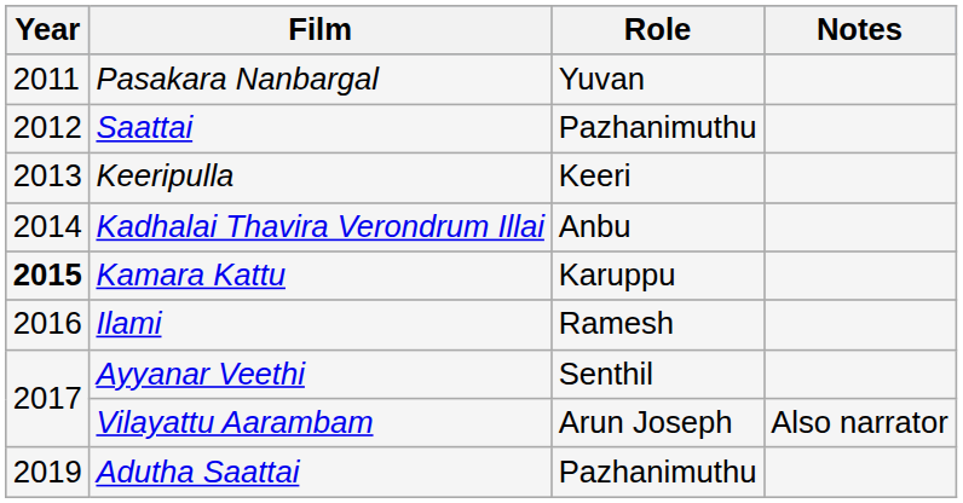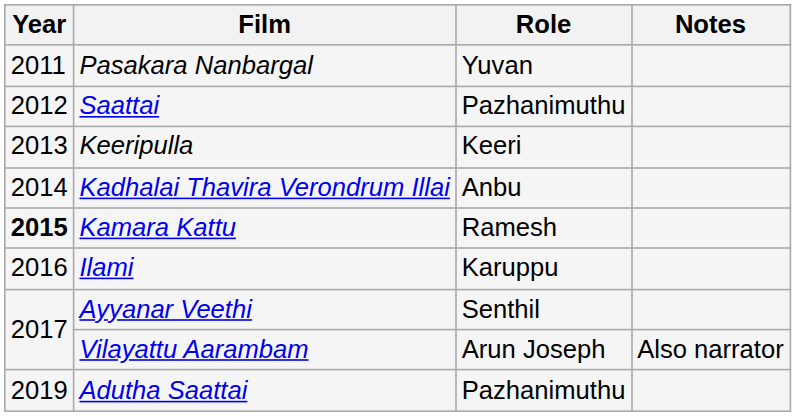Kamara Kattu | Role: Karuppu -> Ramesh
Ilami | Role: Ramesh -> Karuppu
